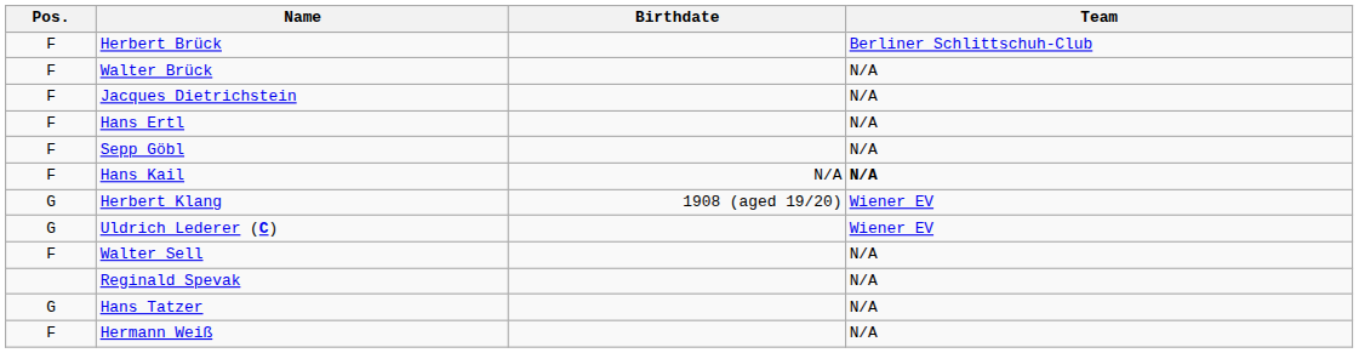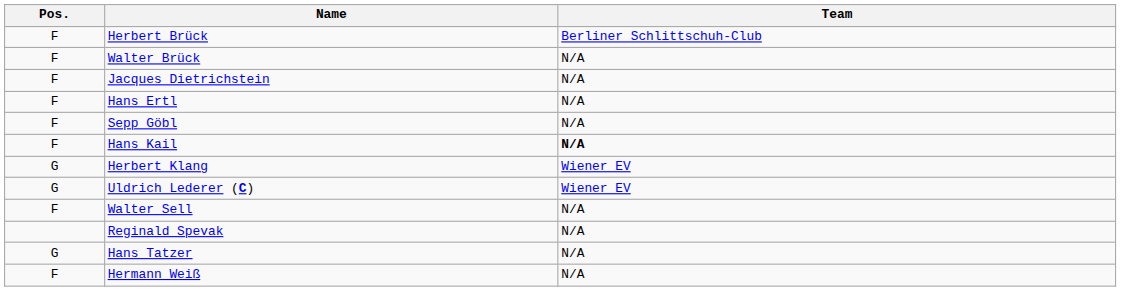- column: Birthdate | N/A | 1908 (aged 19/20)
